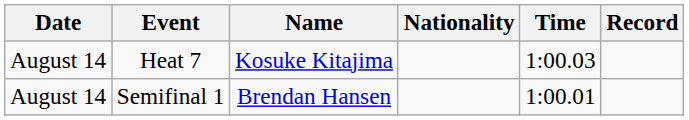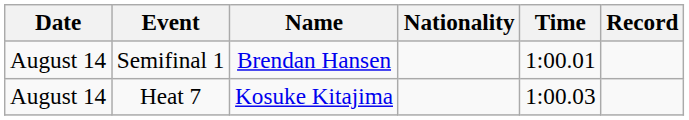rows swapped: Heat 7 <-> Semifinal 1
